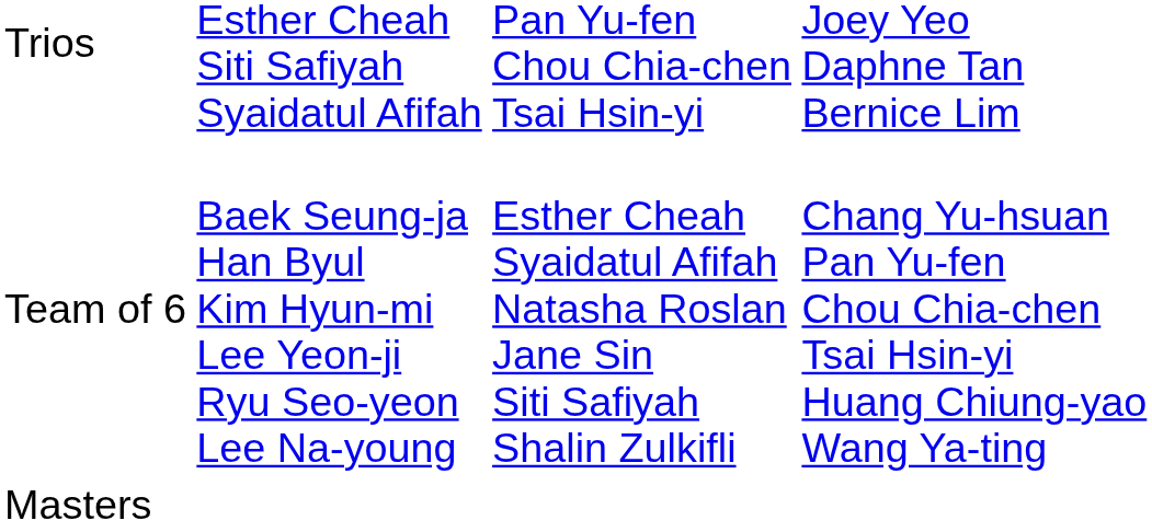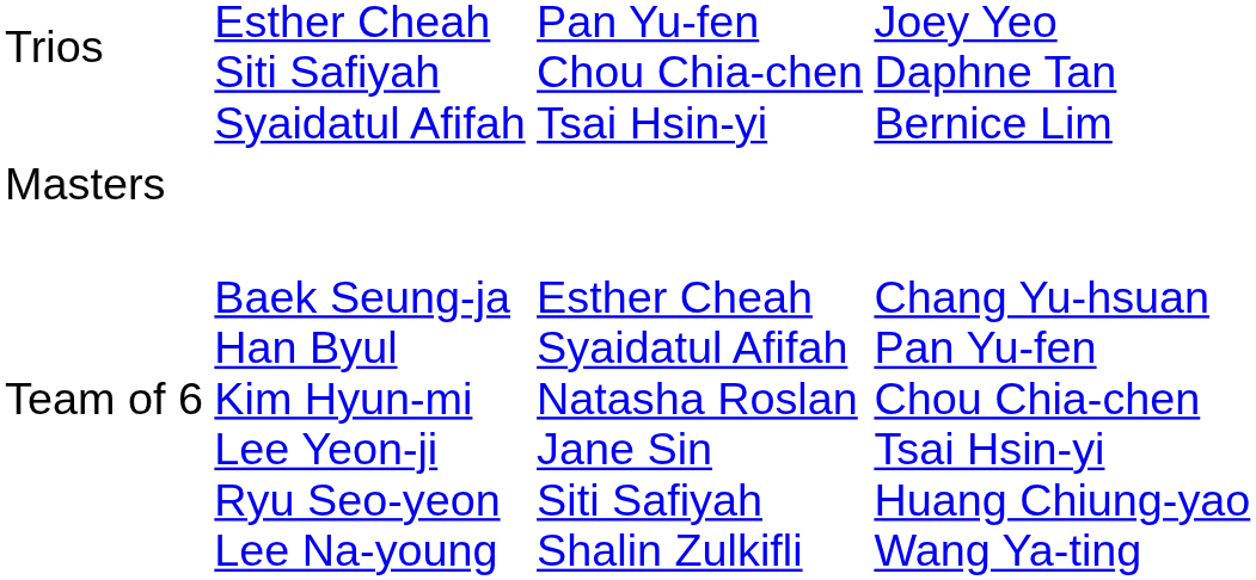rows swapped: Team of 6 <-> Masters
